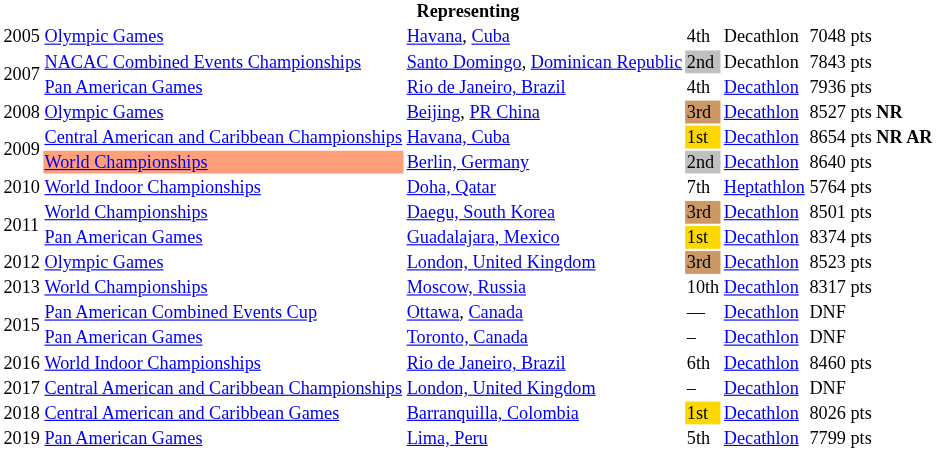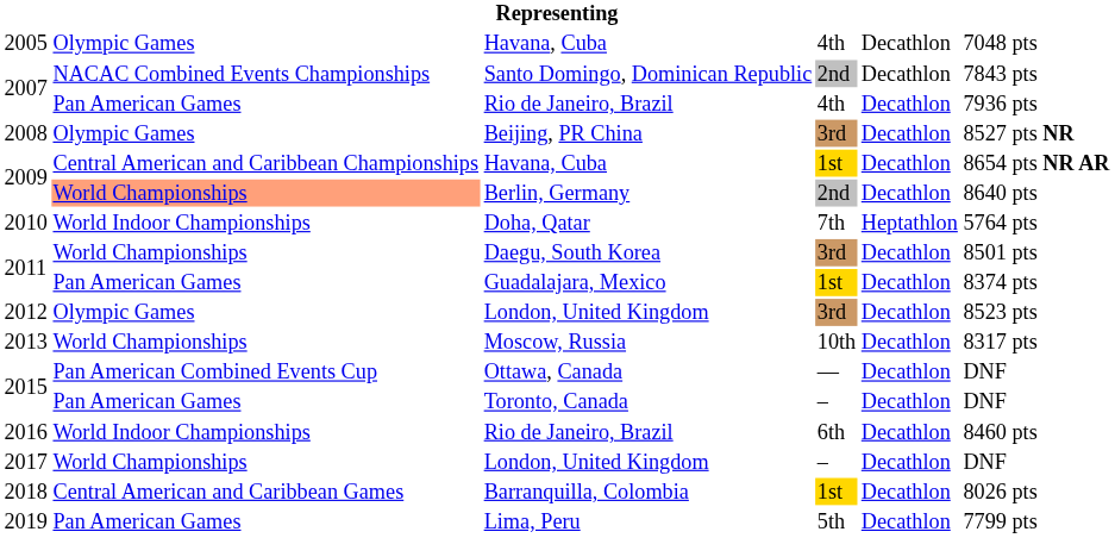2017 / London, United Kingdom | column 2: Central American and Caribbean Championships -> World Championships
